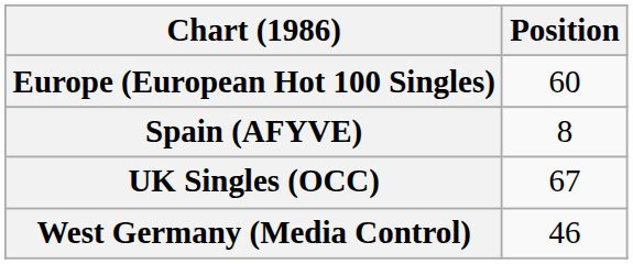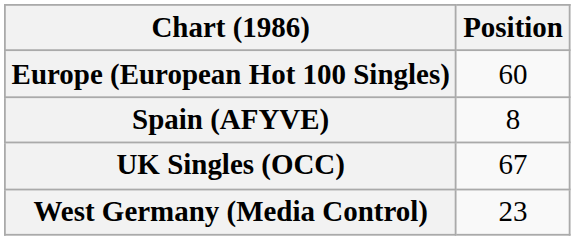West Germany (Media Control) | Position: 46 -> 23
